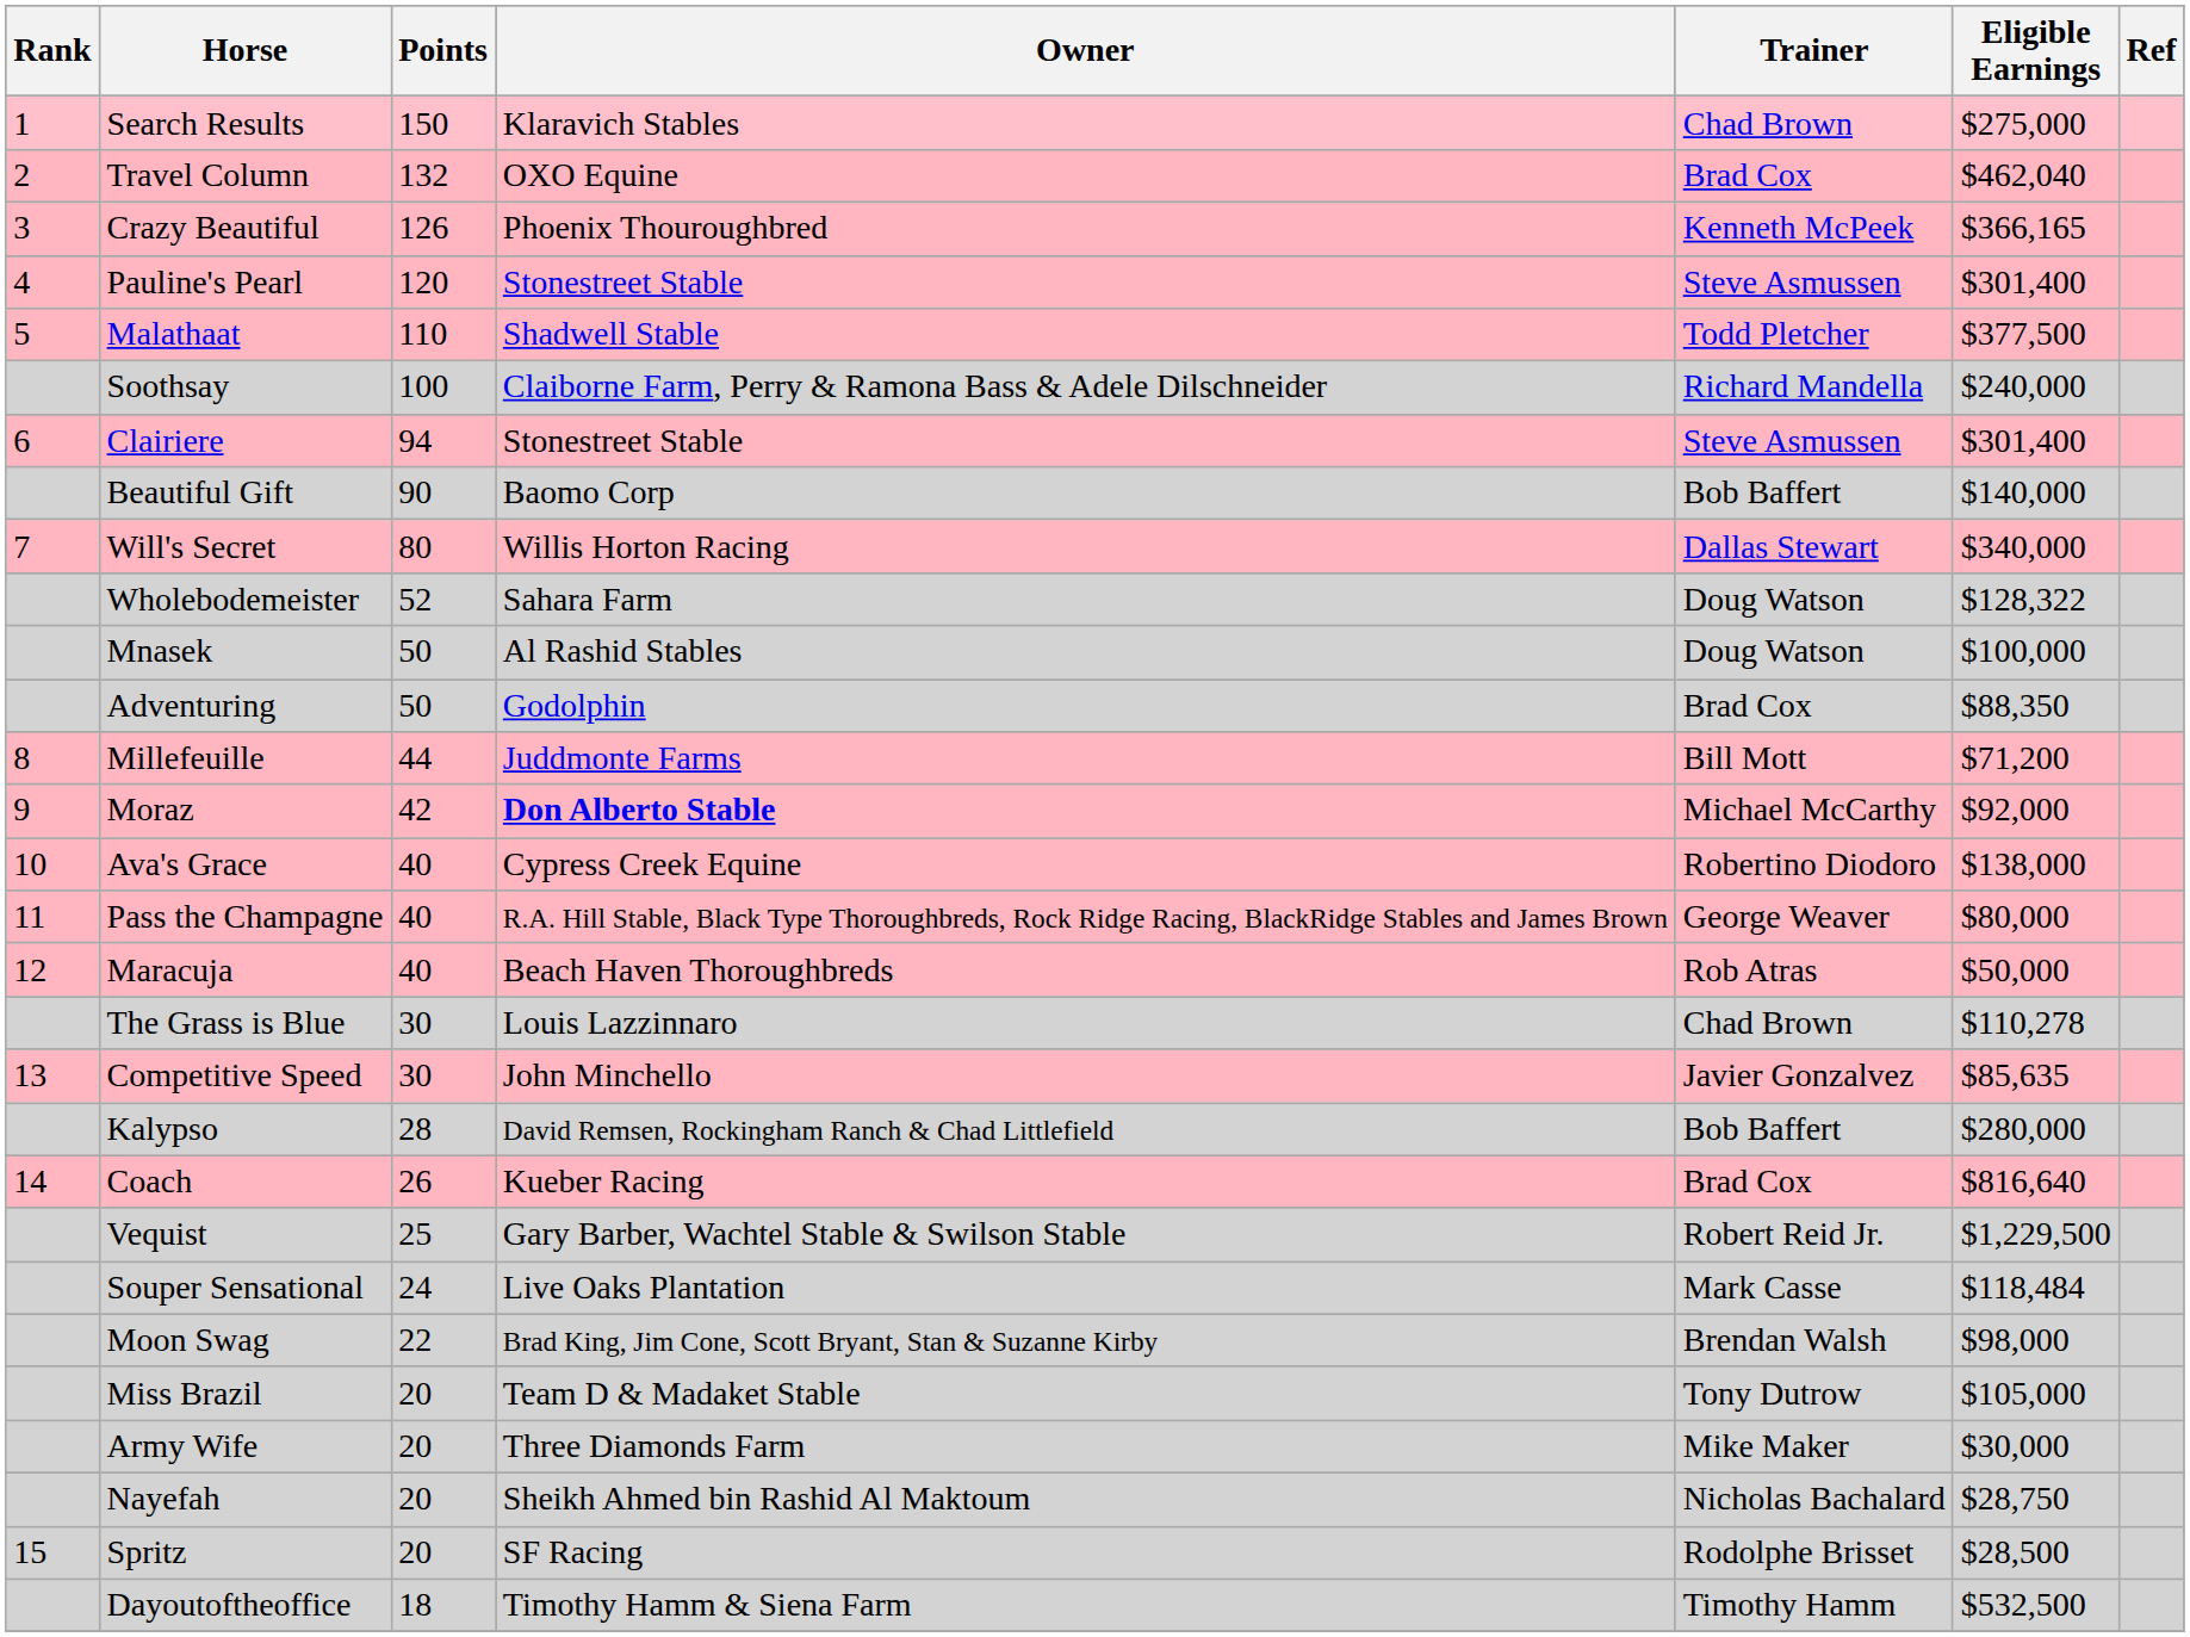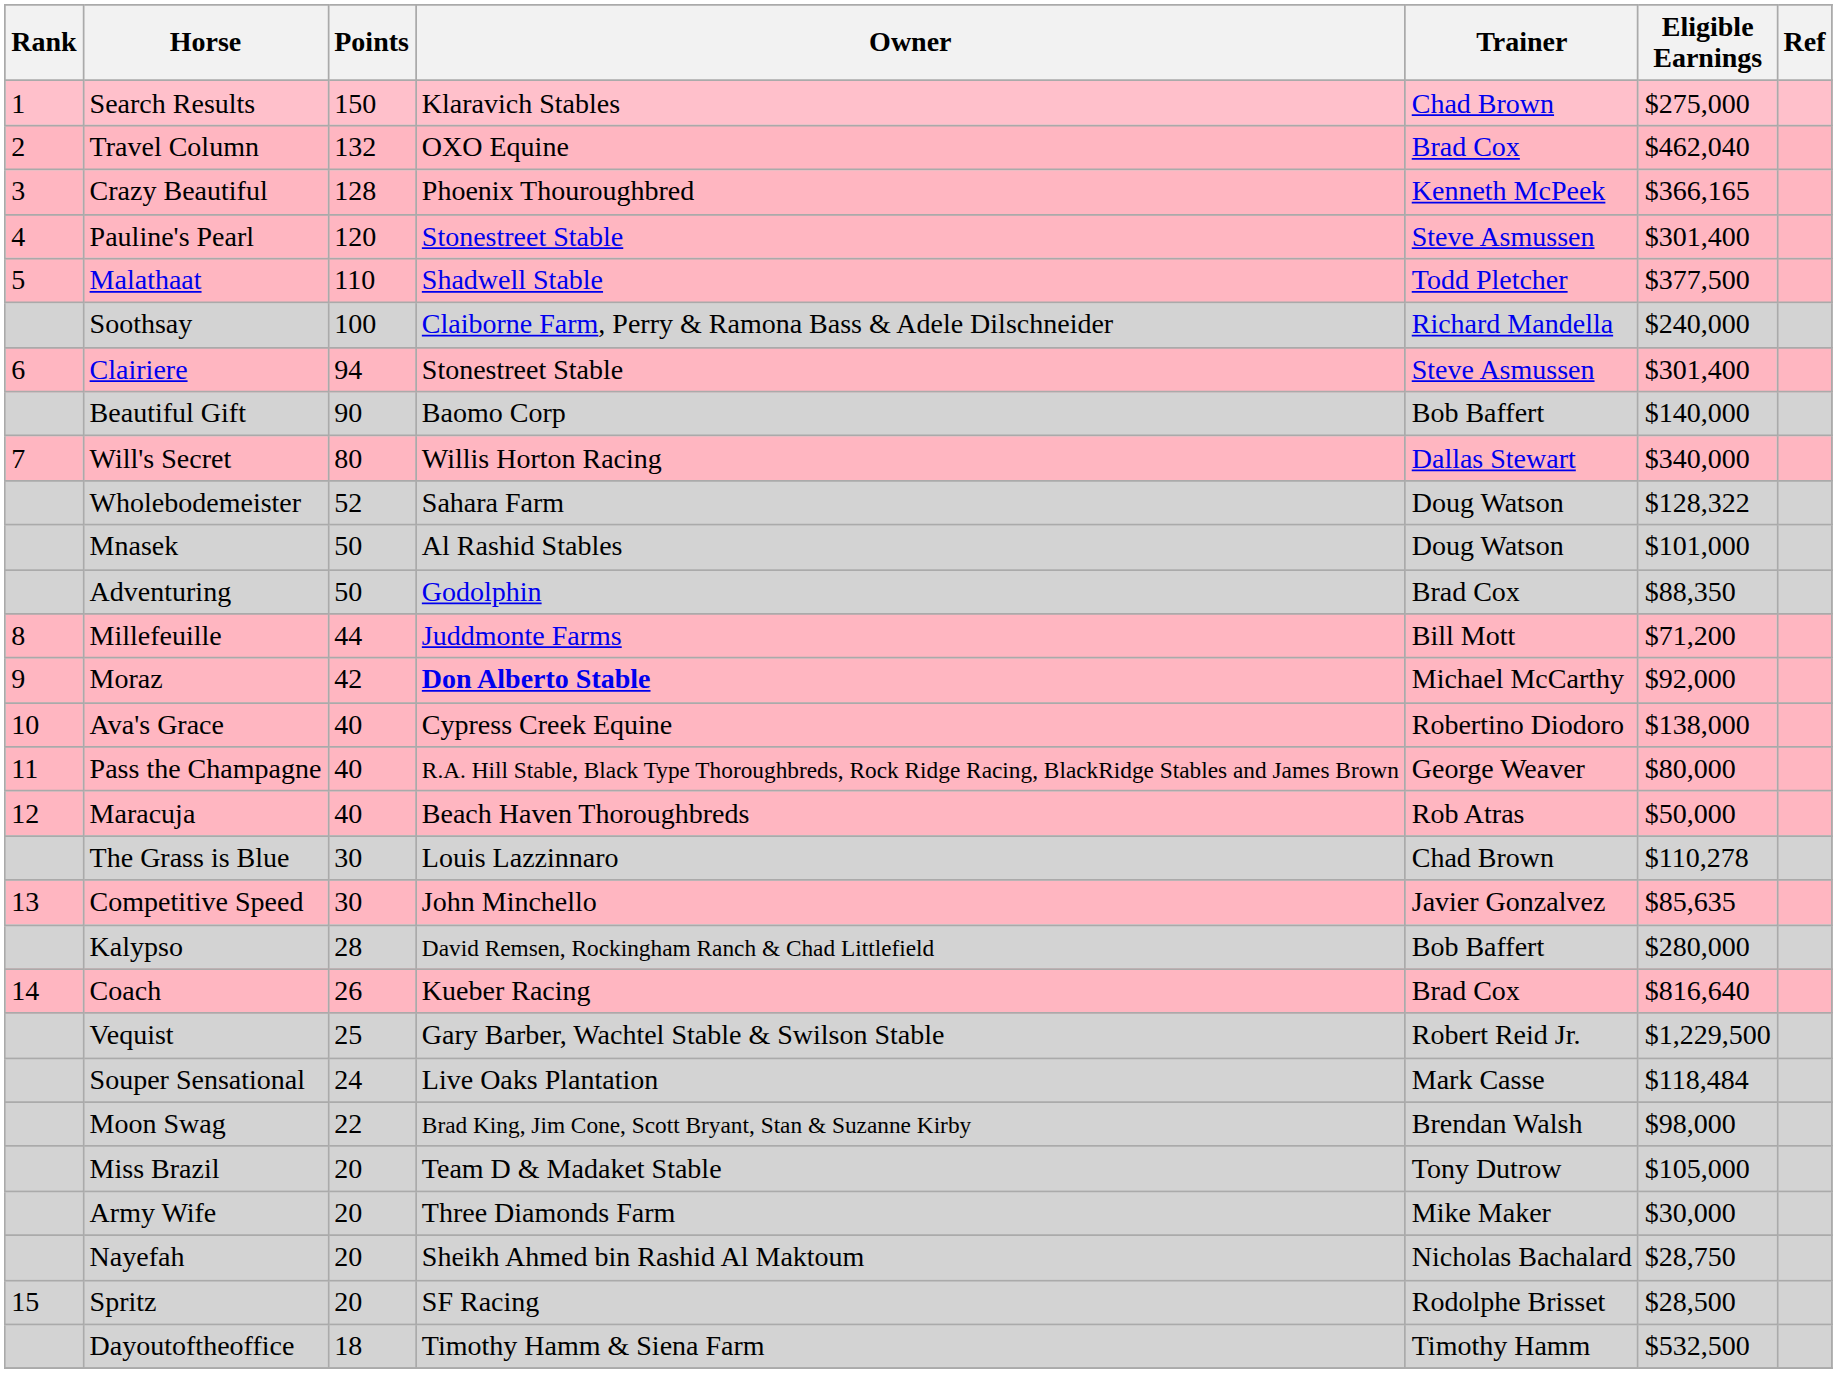Crazy Beautiful | Points: 126 -> 128
Mnasek | Eligible Earnings: $100,000 -> $101,000
